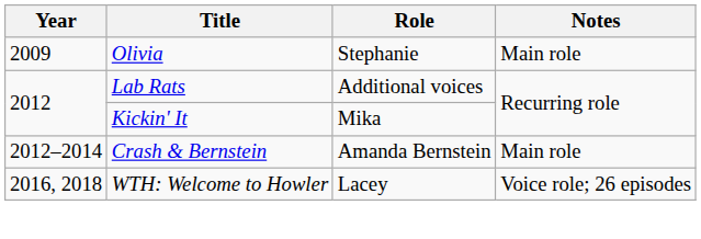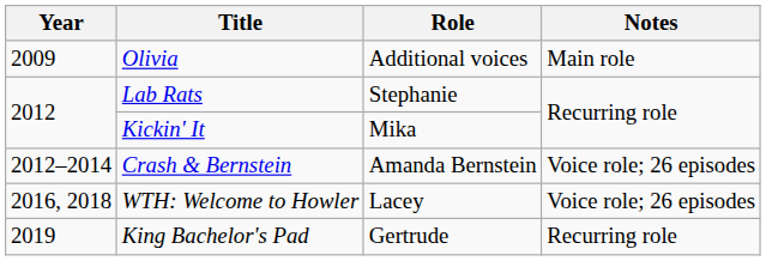Olivia | Role: Stephanie -> Additional voices
Lab Rats | Role: Additional voices -> Stephanie
Crash & Bernstein | Notes: Main role -> Voice role; 26 episodes
+ row: 2019 | King Bachelor's Pad | Gertrude | Recurring role
